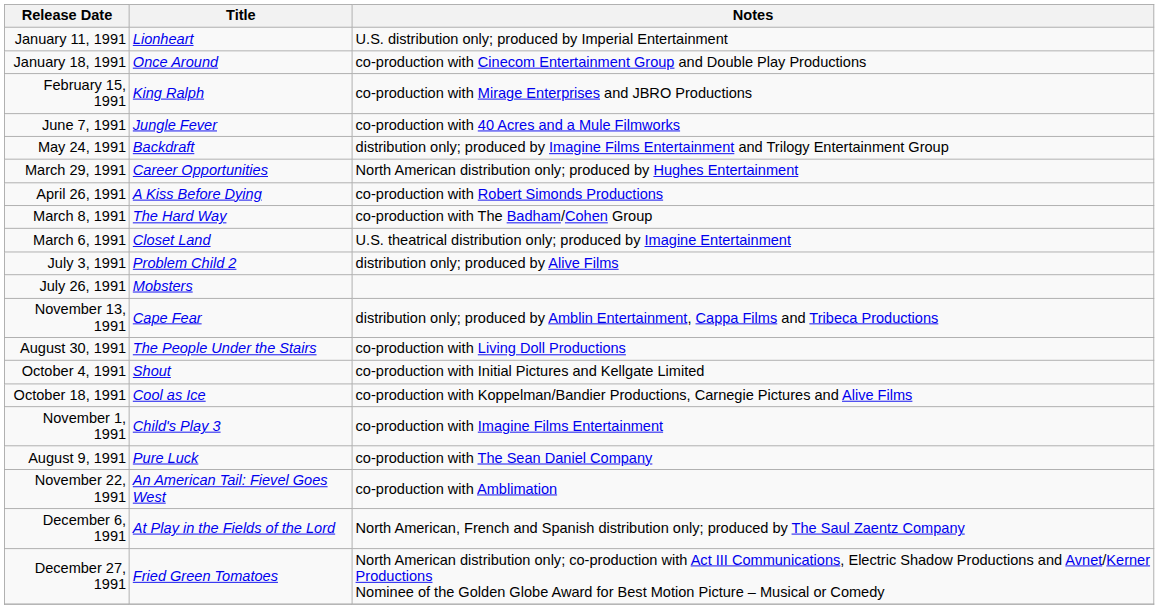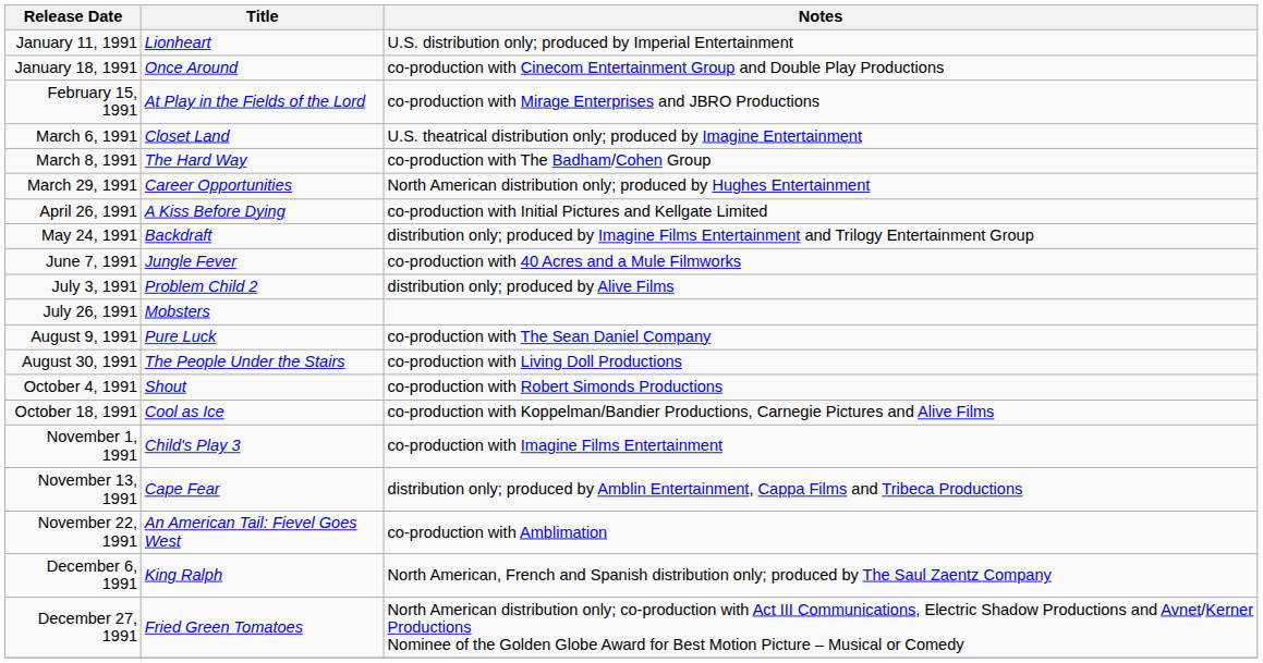February 15, 1991 | Title: King Ralph -> At Play in the Fields of the Lord
rows swapped: March 6, 1991 <-> June 7, 1991
rows swapped: March 8, 1991 <-> May 24, 1991
April 26, 1991 | Notes: co-production with Robert Simonds Productions -> co-production with Initial Pictures and Kellgate Limited
rows swapped: August 9, 1991 <-> November 13, 1991
October 4, 1991 | Notes: co-production with Initial Pictures and Kellgate Limited -> co-production with Robert Simonds Productions
December 6, 1991 | Title: At Play in the Fields of the Lord -> King Ralph
